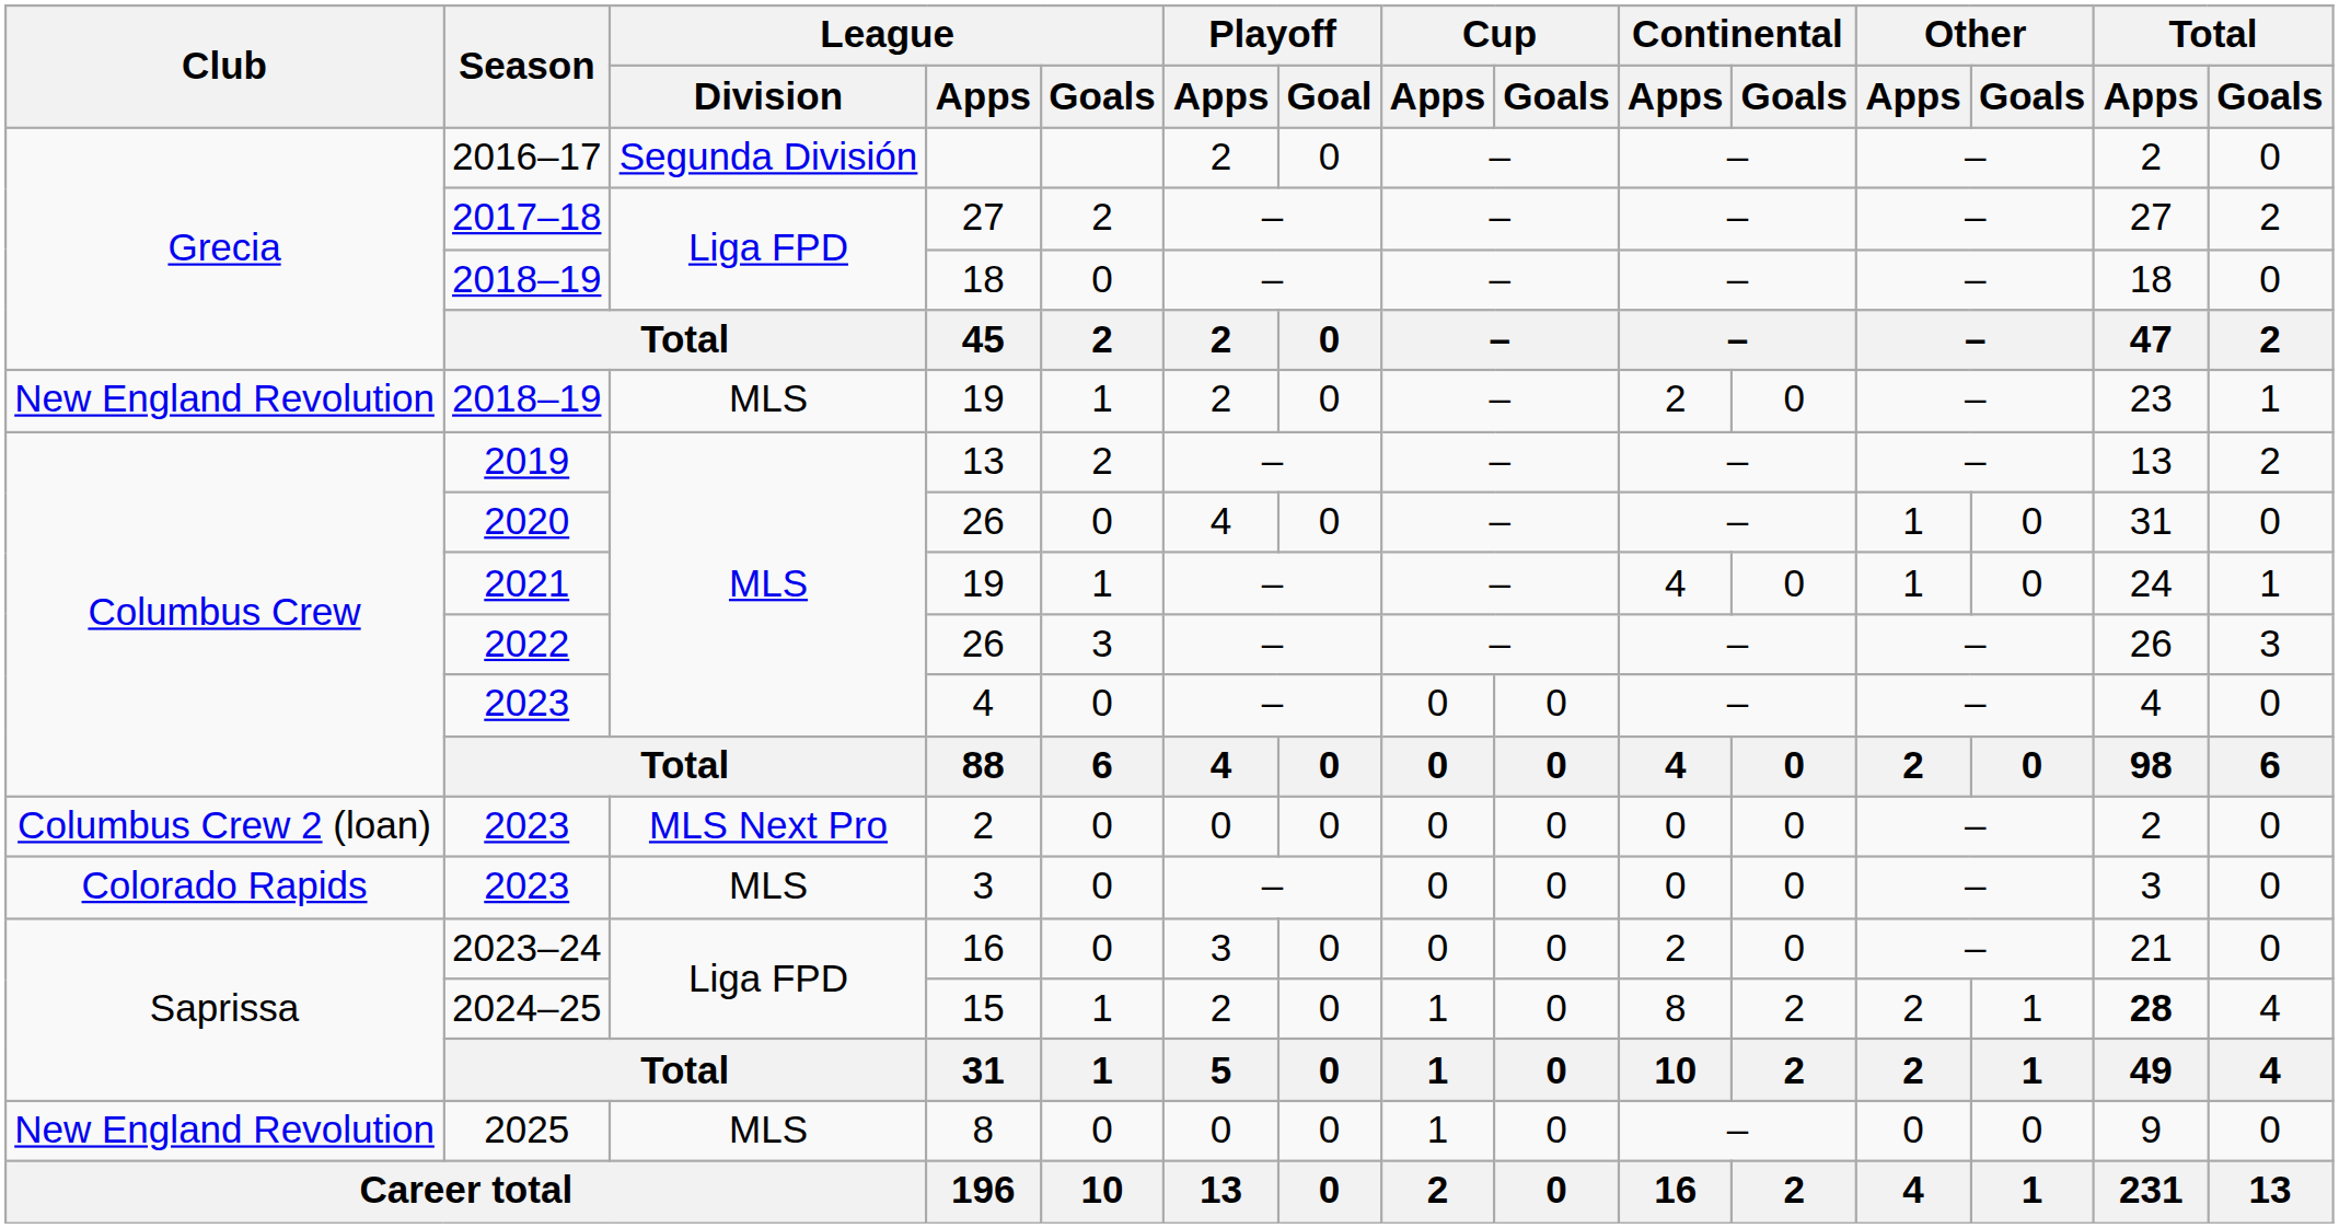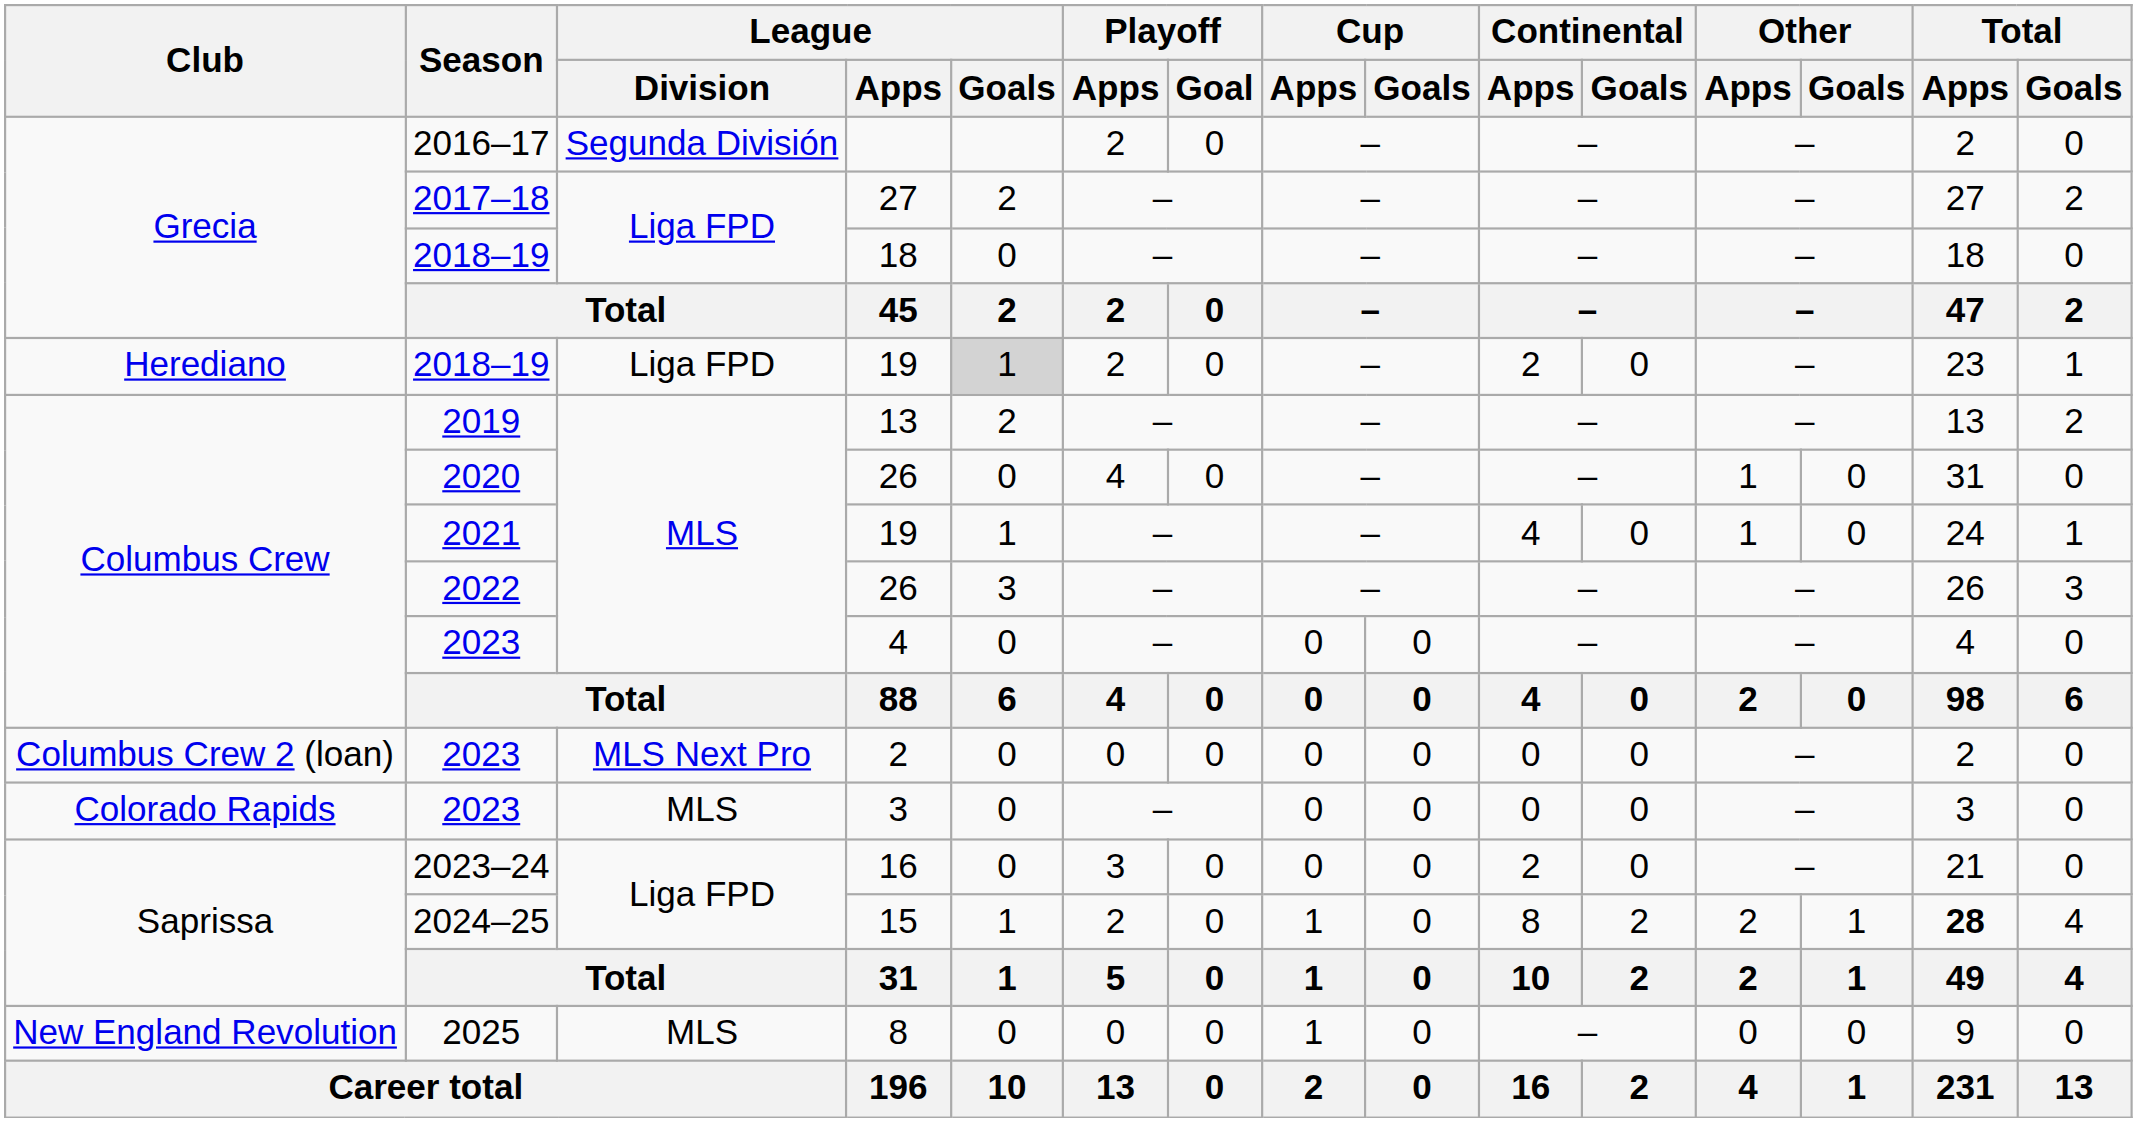2018–19 / 19 | Club: New England Revolution -> Herediano
2018–19 / 19 | League / Division: MLS -> Liga FPD
2018–19 / 19 | League / Goals: no background -> lightgrey background
